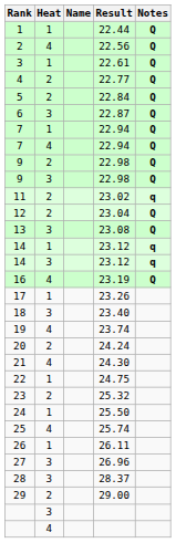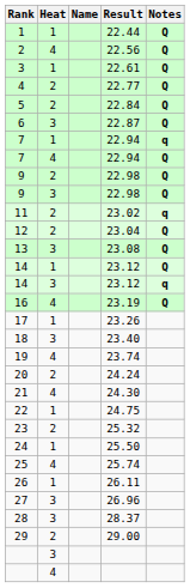7 / 1 | Notes: Q -> q
14 / 1 | Notes: q -> Q
